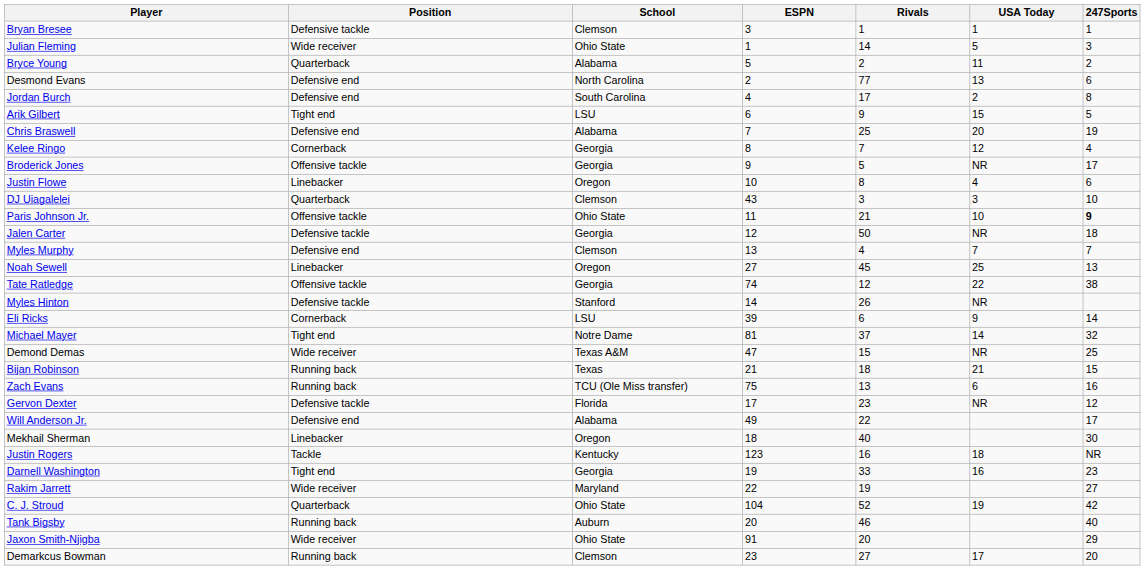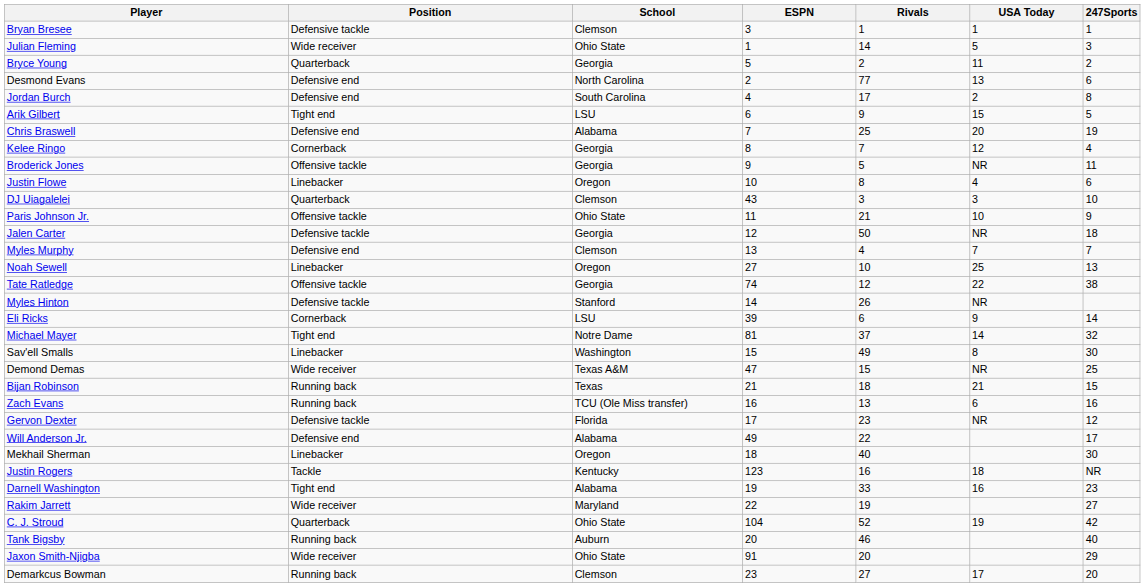Bryce Young | School: Alabama -> Georgia
Broderick Jones | 247Sports: 17 -> 11
Paris Johnson Jr. | 247Sports: bold -> normal
Noah Sewell | Rivals: 45 -> 10
+ row: Sav'ell Smalls | Linebacker | Washington | 15 | 49 | 8 | 30
Zach Evans | ESPN: 75 -> 16
Darnell Washington | School: Georgia -> Alabama
